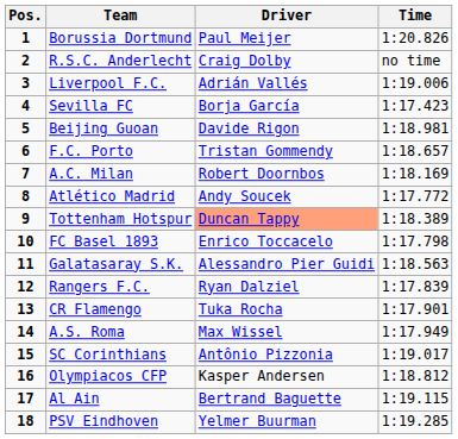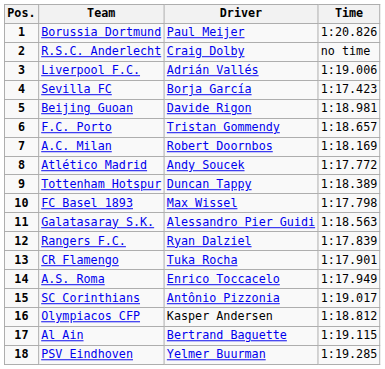Tottenham Hotspur | Driver: lightsalmon background -> no background
FC Basel 1893 | Driver: Enrico Toccacelo -> Max Wissel
A.S. Roma | Driver: Max Wissel -> Enrico Toccacelo
